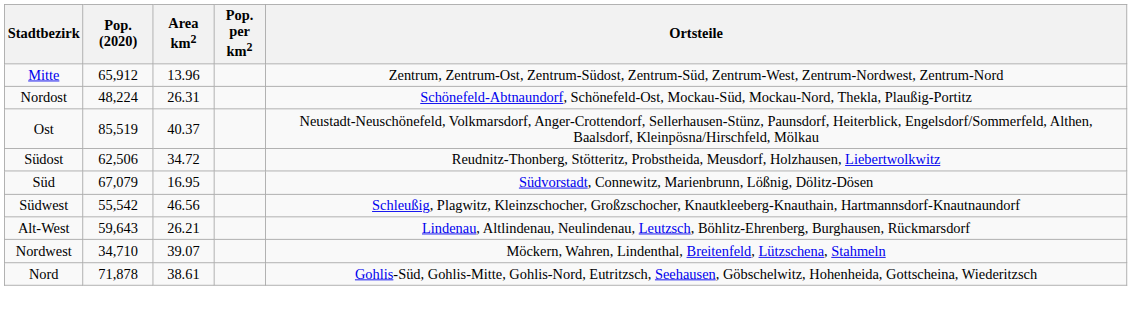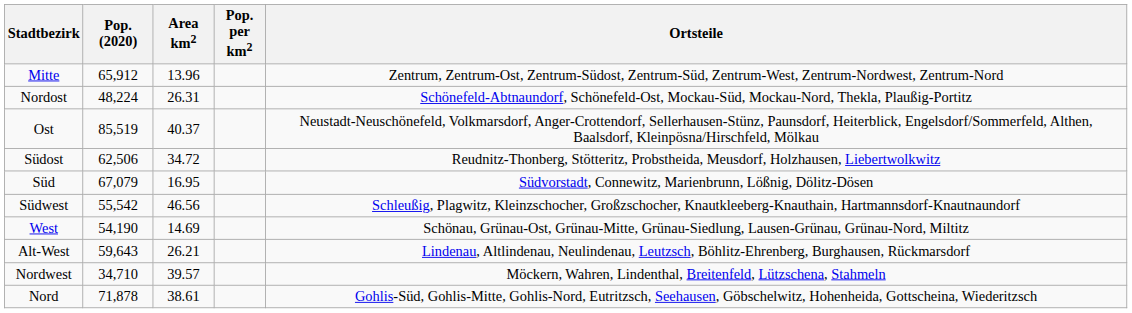+ row: West | 54,190 | 14.69 | Schönau, Grünau-Ost, Grünau-Mitte, Grünau-Siedlung, Lausen-Grünau, Grünau-Nord, Miltitz
Nordwest | Area km2: 39.07 -> 39.57
